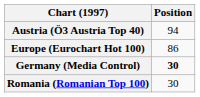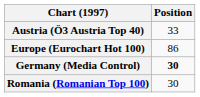Austria (Ö3 Austria Top 40) | Position: 94 -> 33
